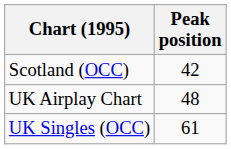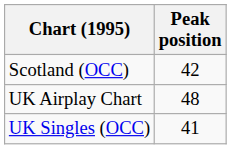UK Singles (OCC) | Peak position: 61 -> 41
